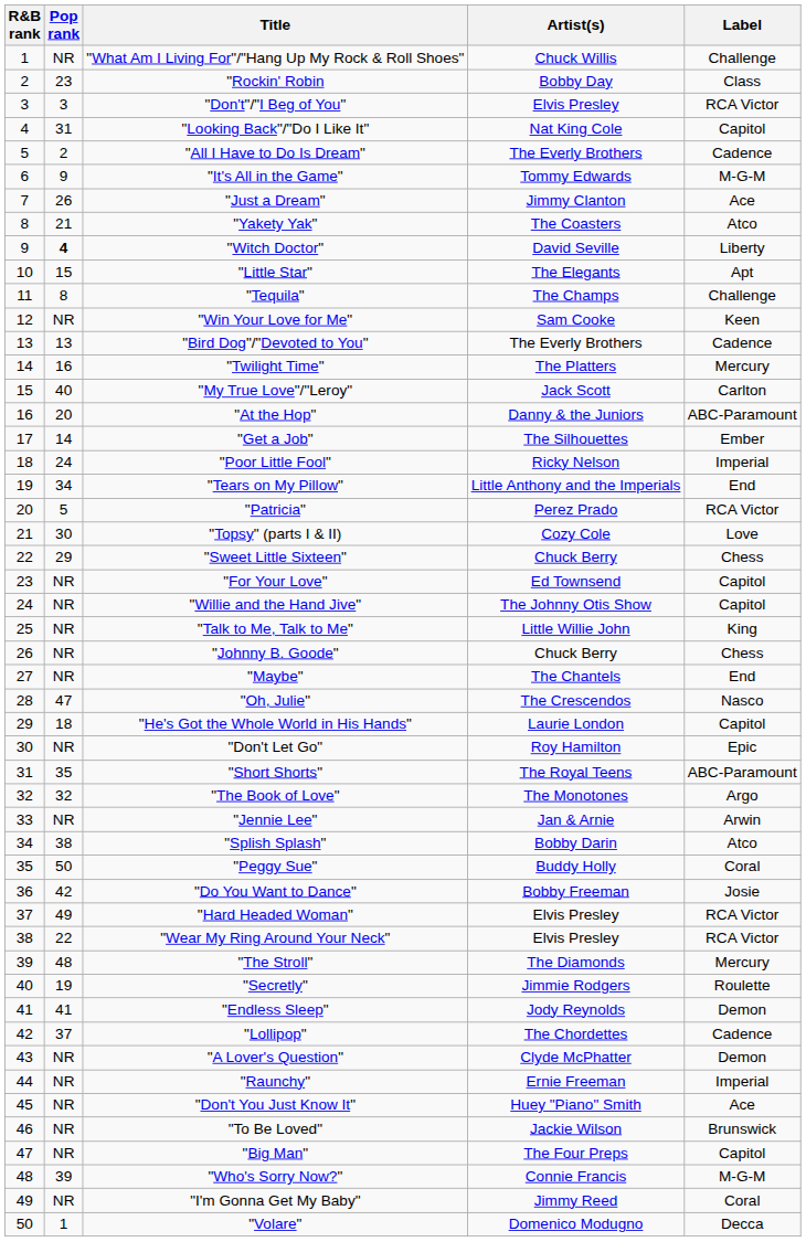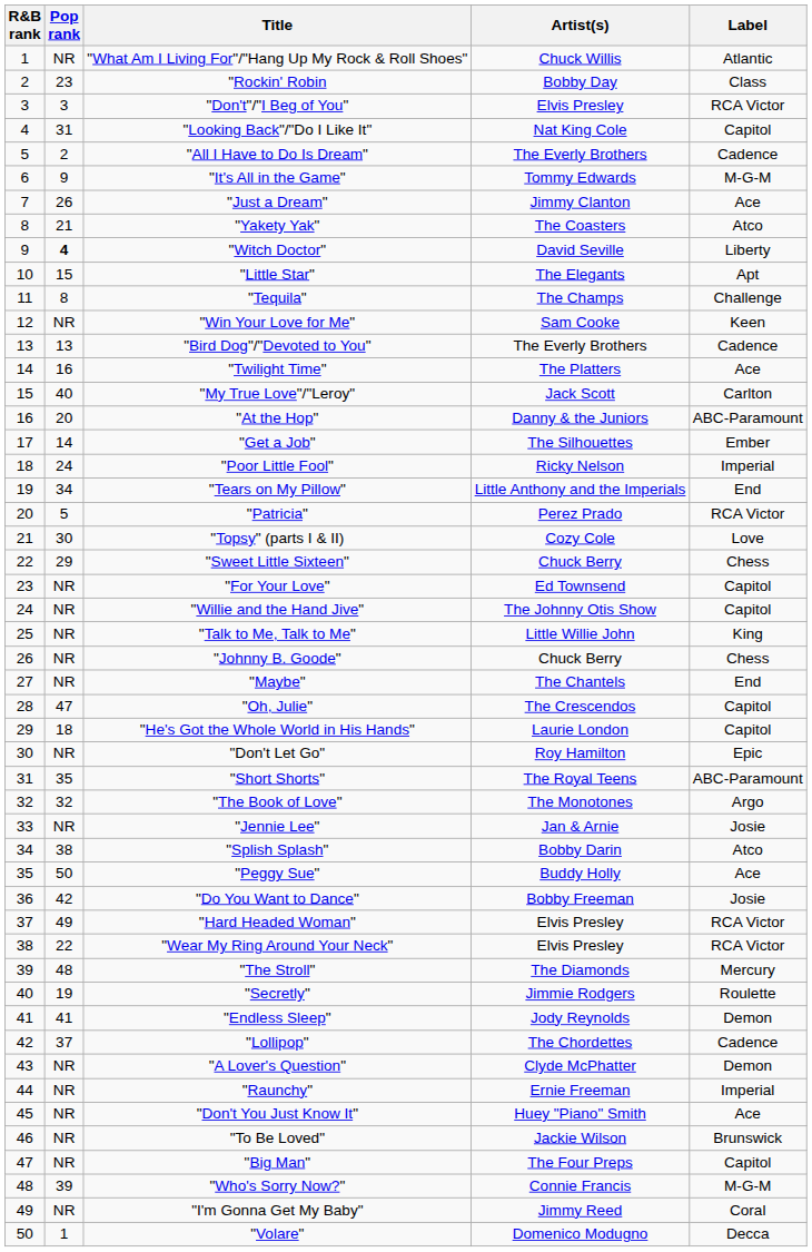"What Am I Living For"/"Hang Up My Rock & Roll Shoes" | Label: Challenge -> Atlantic
"Twilight Time" | Label: Mercury -> Ace
"Oh, Julie" | Label: Nasco -> Capitol
"Jennie Lee" | Label: Arwin -> Josie
"Peggy Sue" | Label: Coral -> Ace
